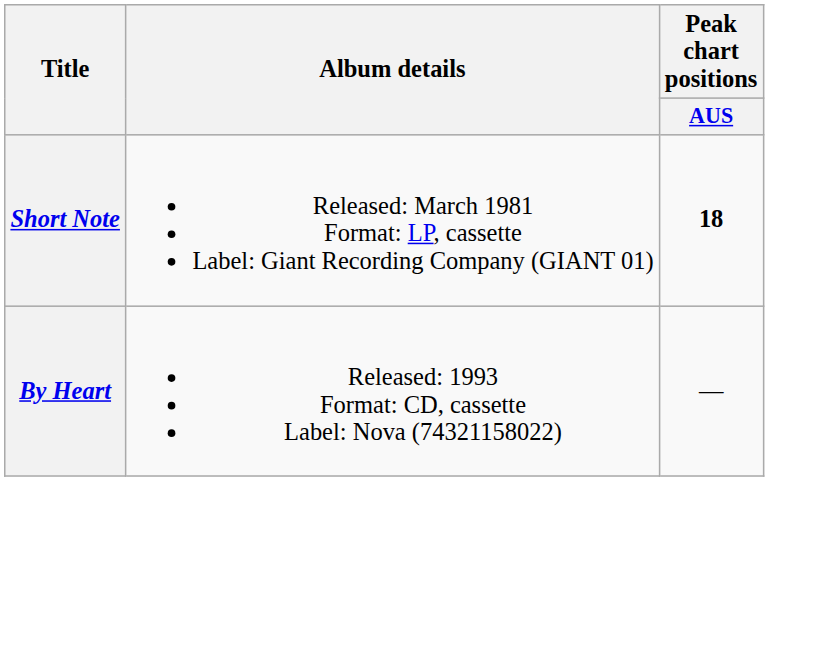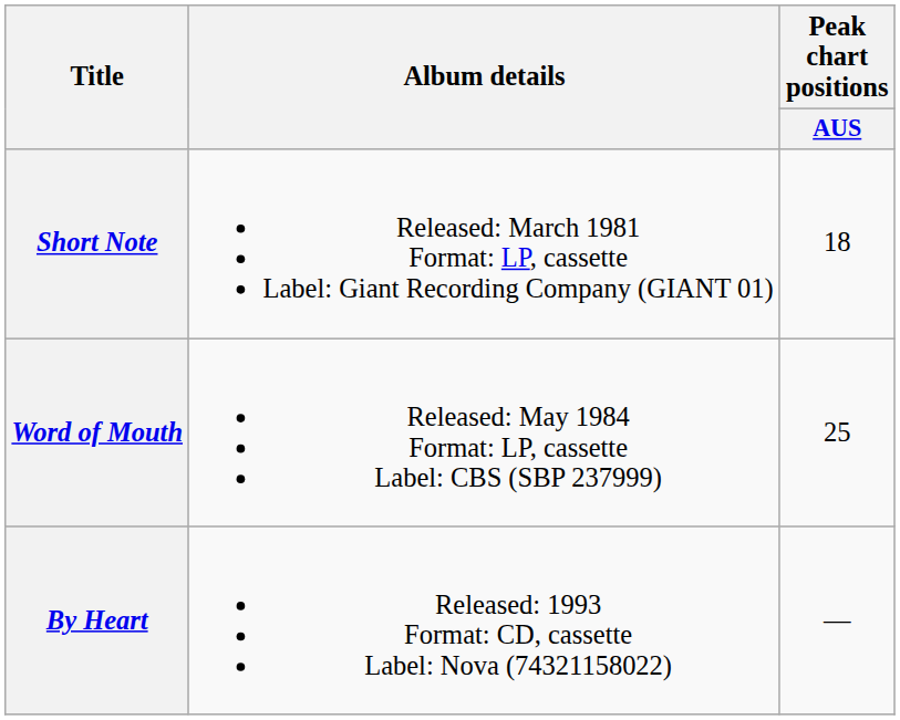Short Note | Peak chart positions / AUS: bold -> normal
+ row: Word of Mouth | Released: May 1984 Format: LP, cassette Label: CBS (SBP 237999) | 25
